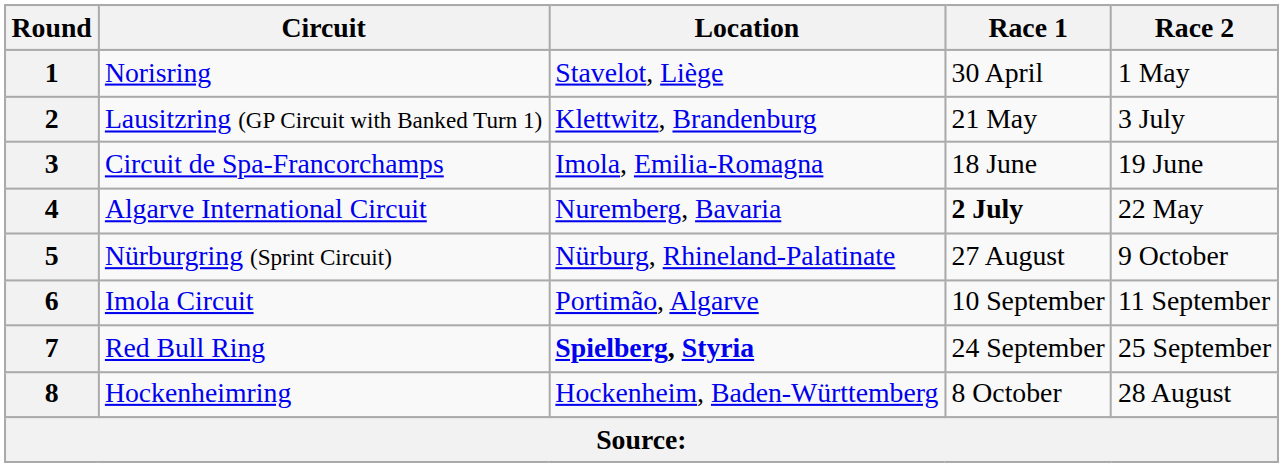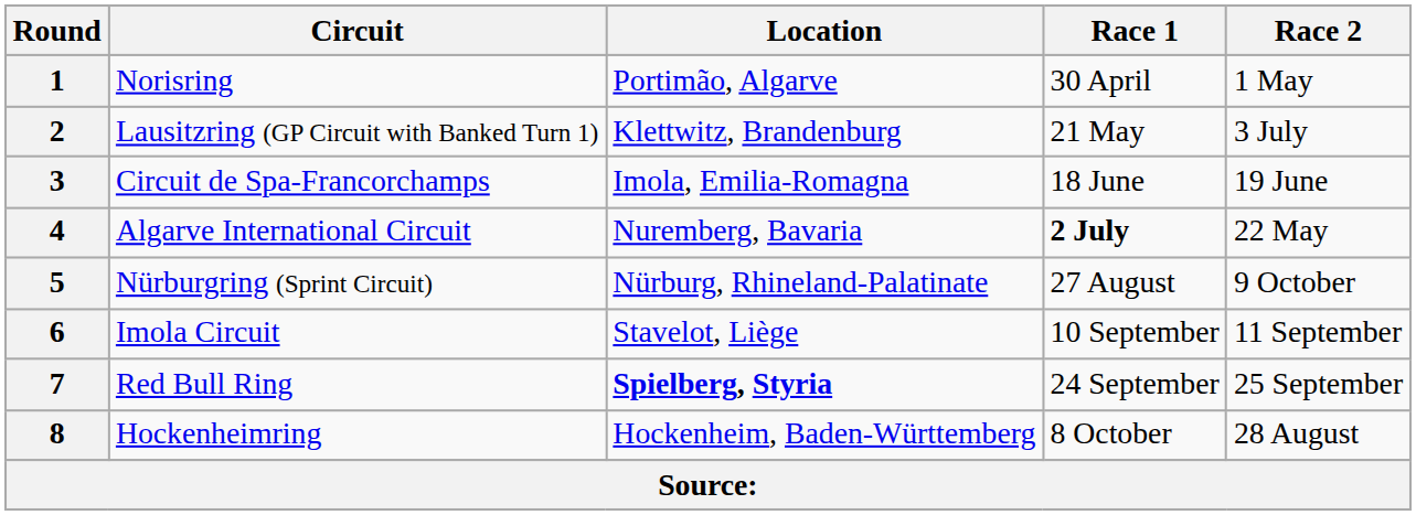1 | Location: Stavelot, Liège -> Portimão, Algarve
6 | Location: Portimão, Algarve -> Stavelot, Liège
